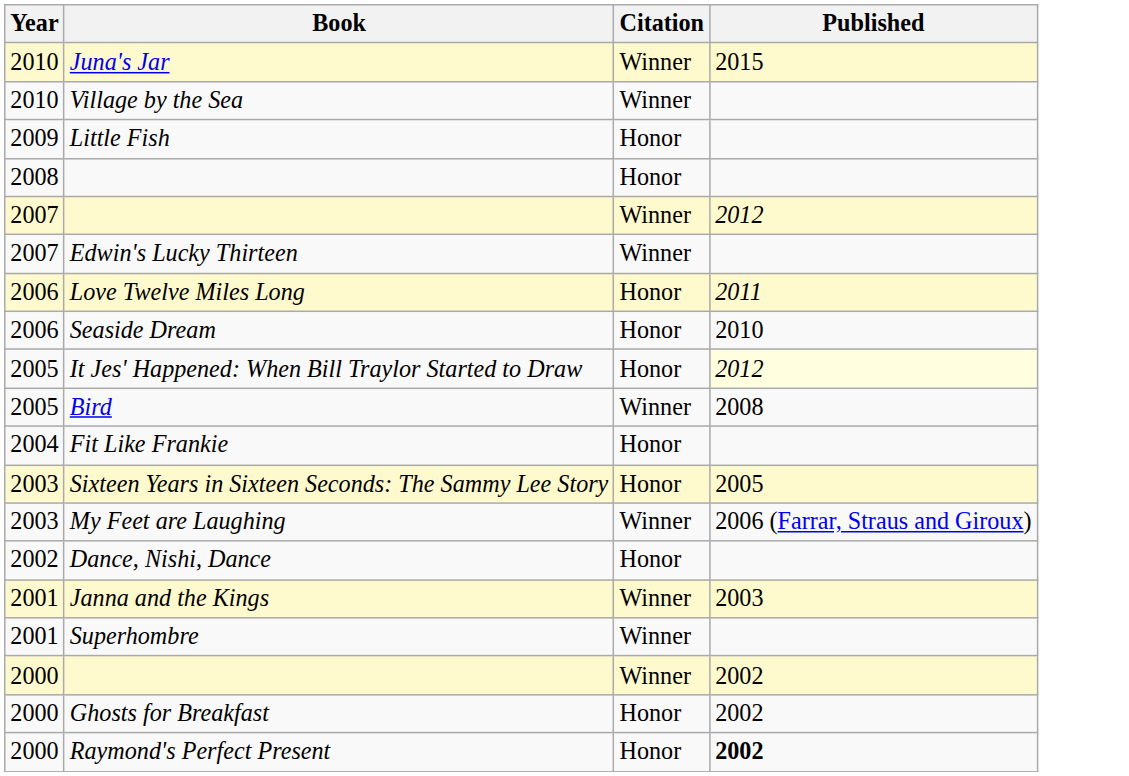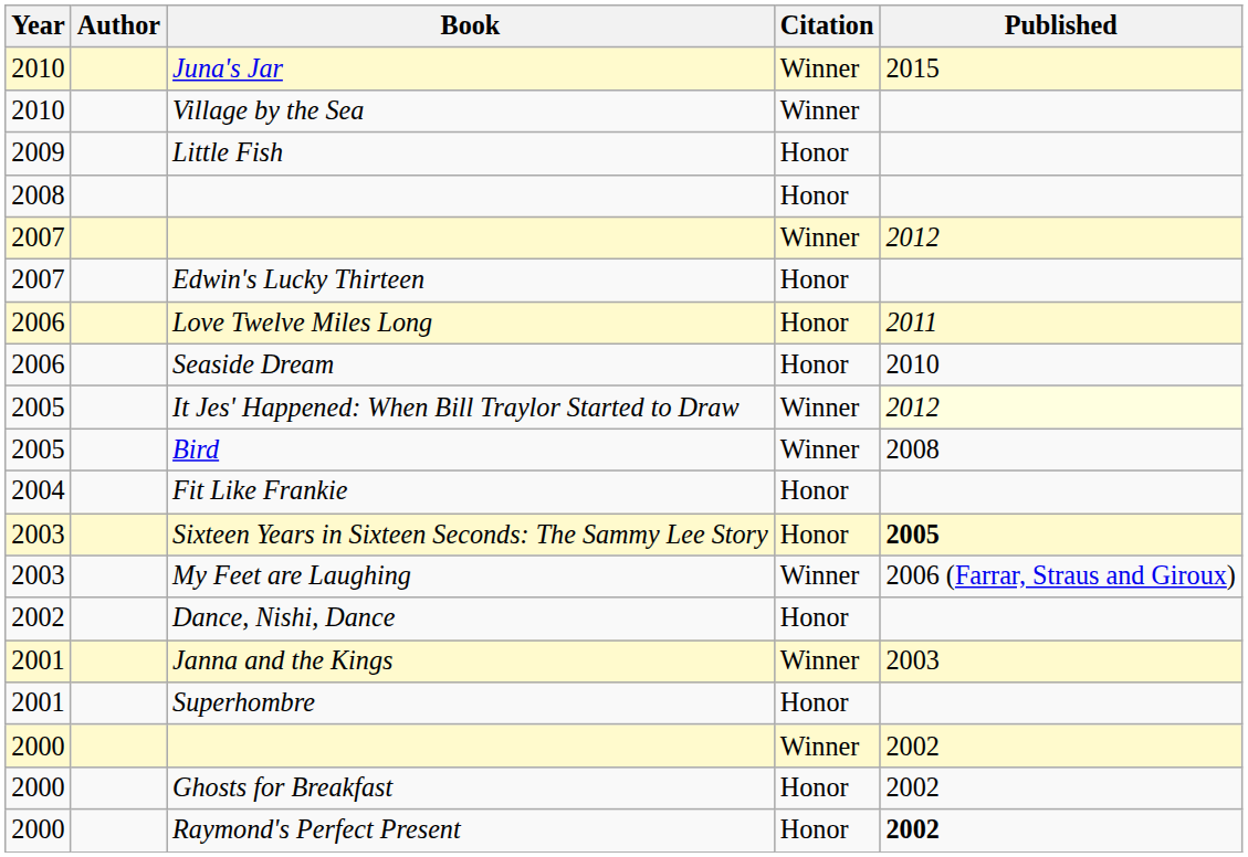+ column: Author
Edwin's Lucky Thirteen | Citation: Winner -> Honor
It Jes' Happened: When Bill Traylor Started to Draw | Citation: Honor -> Winner
Sixteen Years in Sixteen Seconds: The Sammy Lee Story | Published: normal -> bold
Superhombre | Citation: Winner -> Honor
